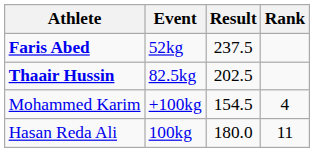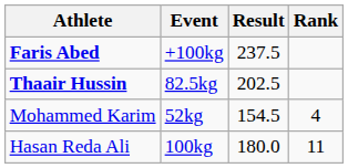Faris Abed | Event: 52kg -> +100kg
Mohammed Karim | Event: +100kg -> 52kg
